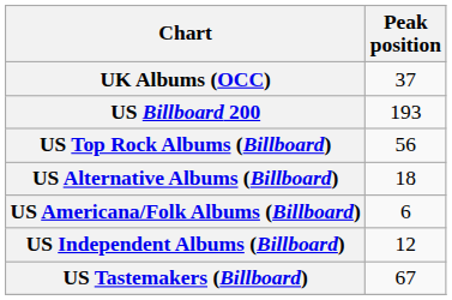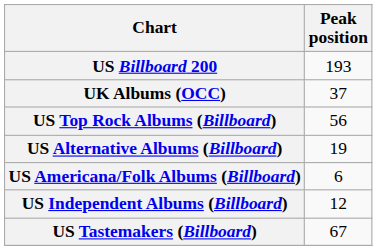rows swapped: UK Albums (OCC) <-> US Billboard 200
US Alternative Albums (Billboard) | Peak position: 18 -> 19
